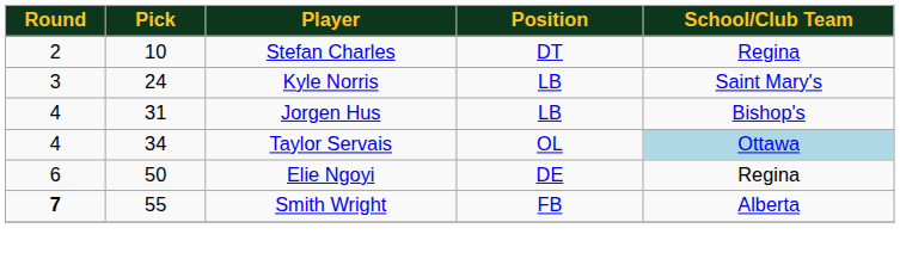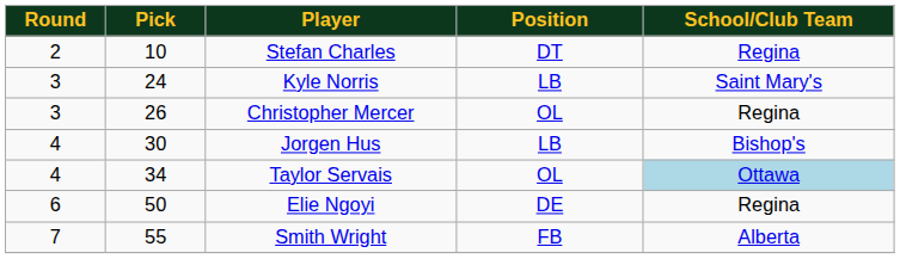+ row: 3 | 26 | Christopher Mercer | OL | Regina
Jorgen Hus | Pick: 31 -> 30
Smith Wright | Round: bold -> normal
